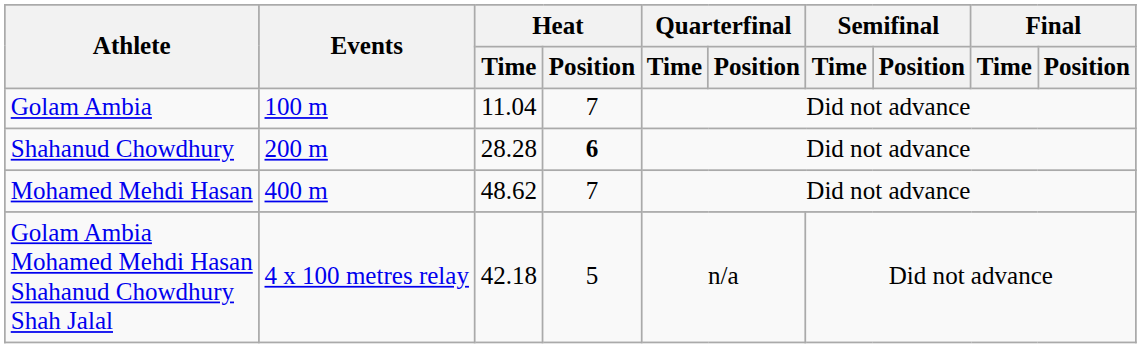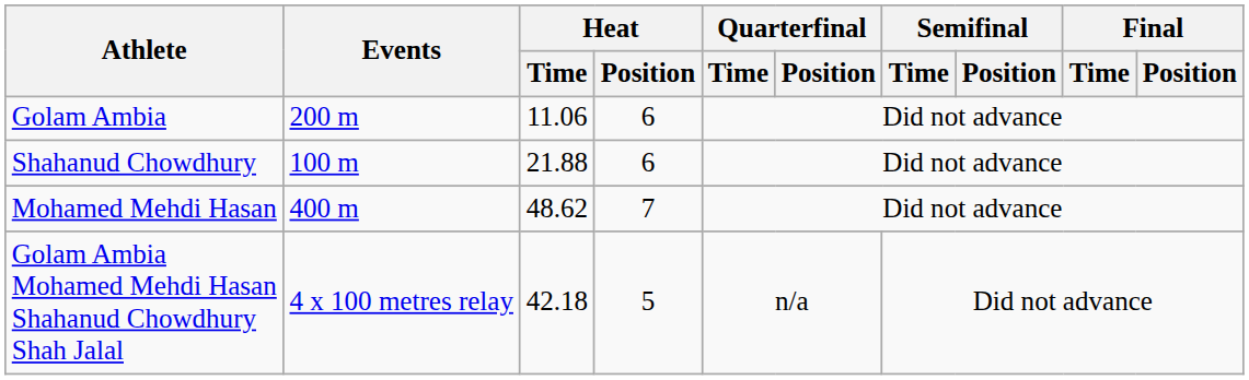Golam Ambia | Events: 100 m -> 200 m
Golam Ambia | Heat / Time: 11.04 -> 11.06
Golam Ambia | Heat / Position: 7 -> 6
Shahanud Chowdhury | Events: 200 m -> 100 m
Shahanud Chowdhury | Heat / Time: 28.28 -> 21.88
Shahanud Chowdhury | Heat / Position: bold -> normal
